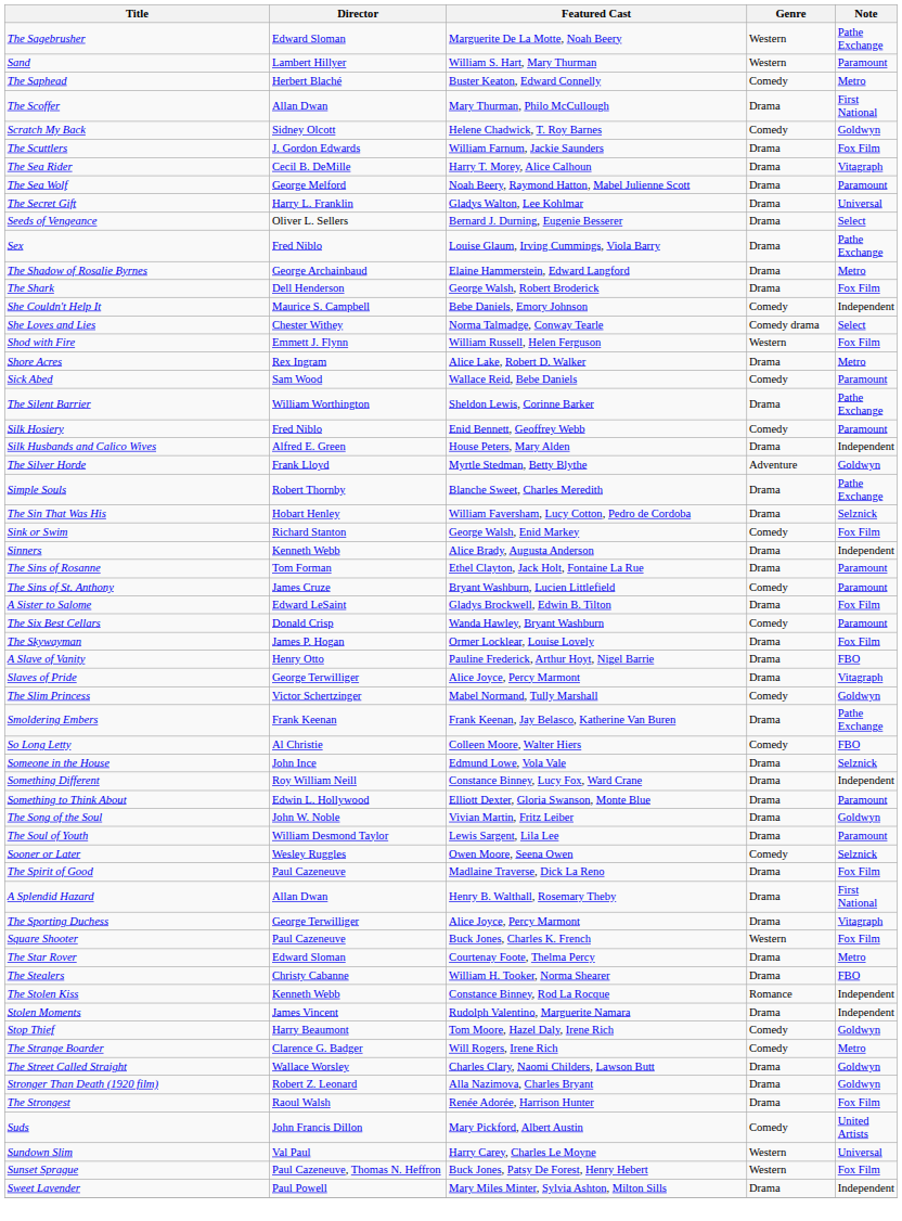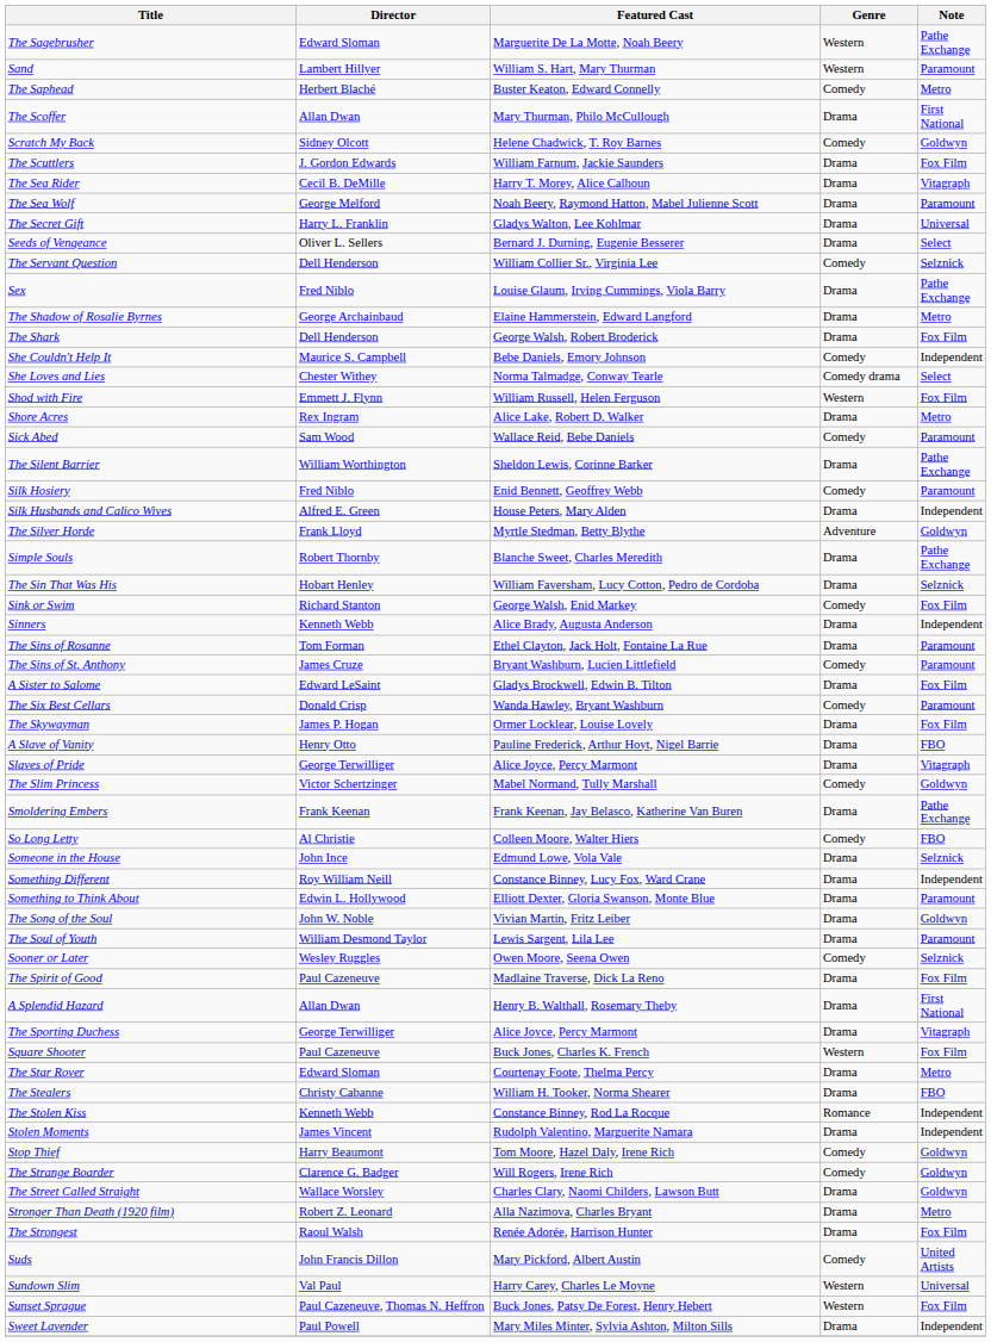+ row: The Servant Question | Dell Henderson | William Collier Sr., Virginia Lee | Comedy | Selznick
The Strange Boarder | Note: Metro -> Goldwyn
Stronger Than Death (1920 film) | Note: Goldwyn -> Metro
